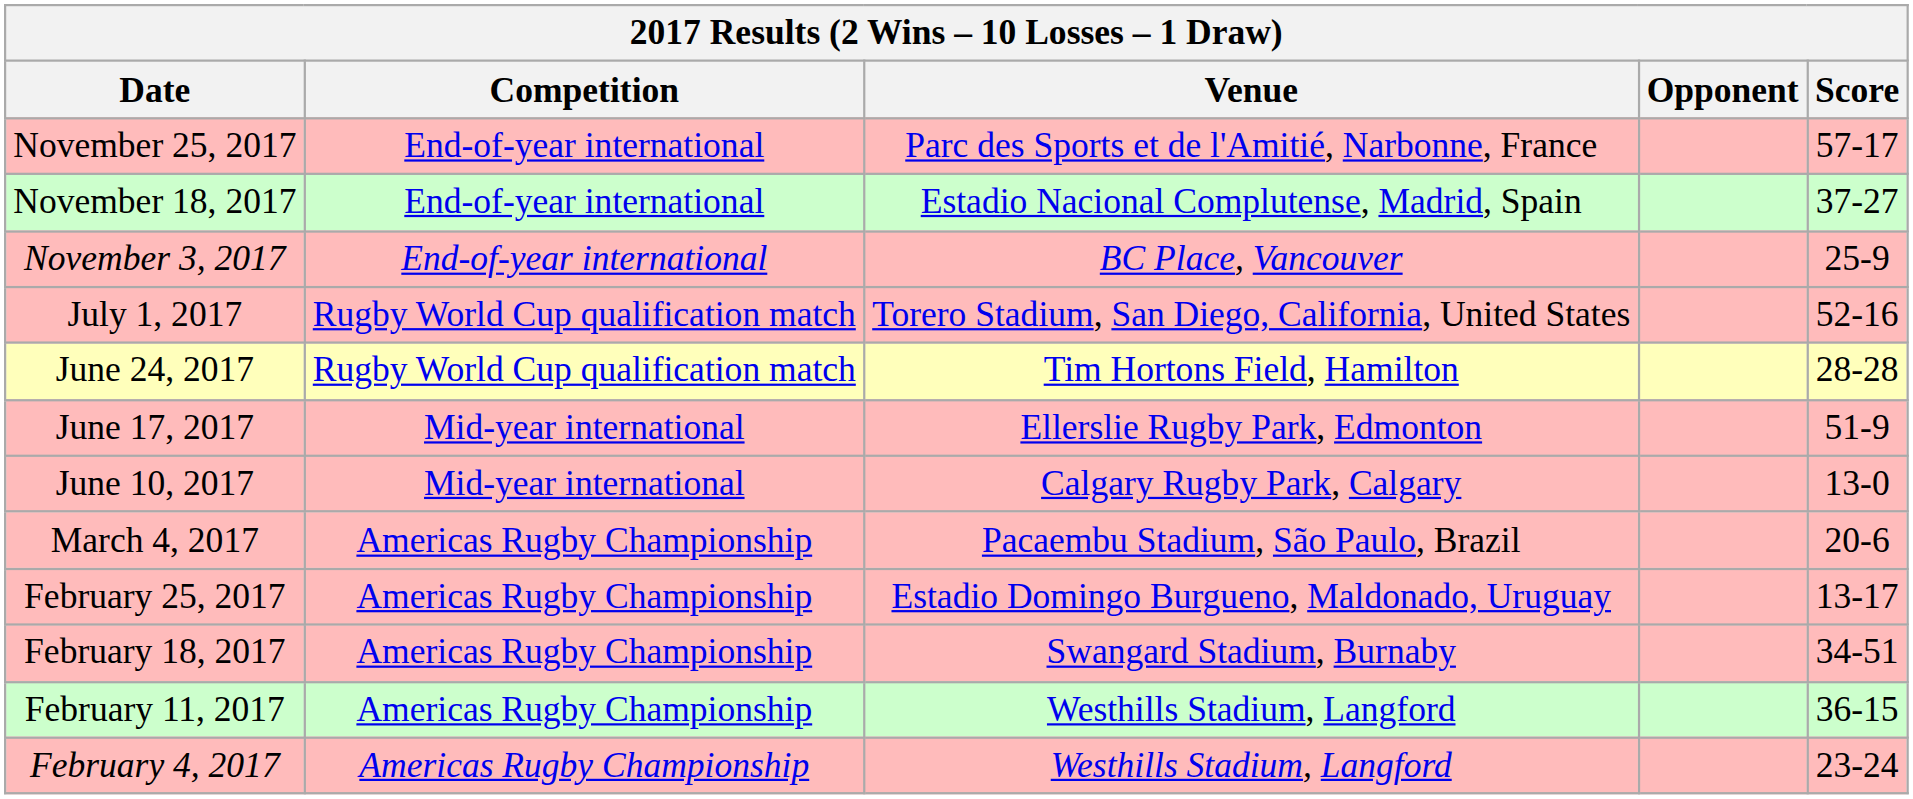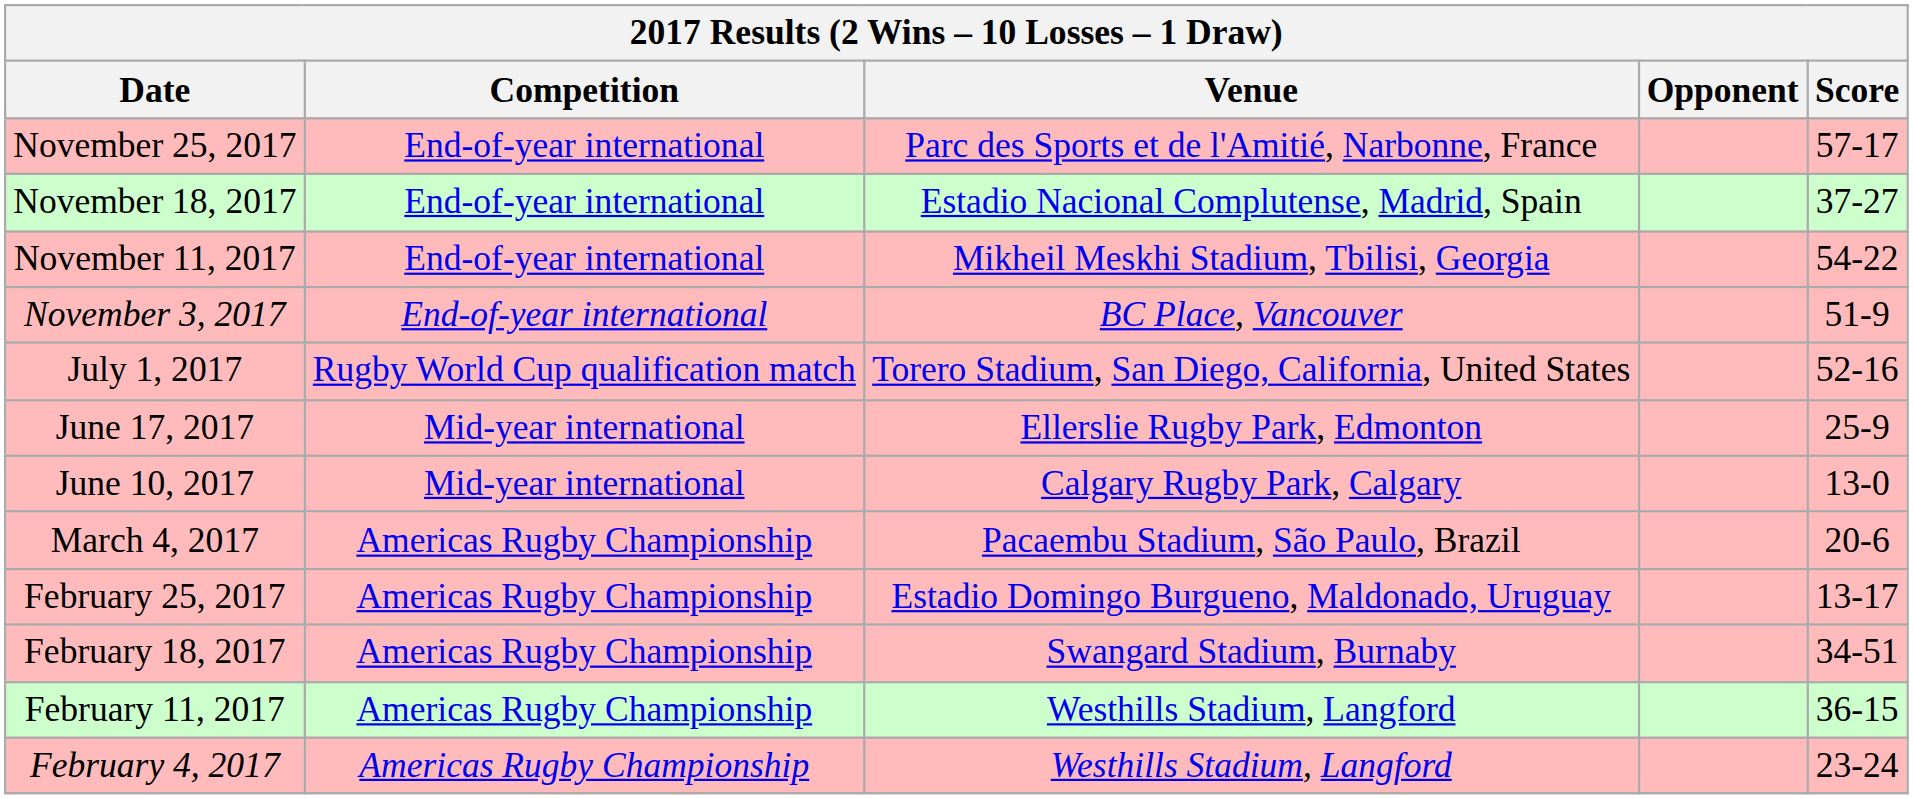+ row: November 11, 2017 | End-of-year international | Mikheil Meskhi Stadium, Tbilisi, Georgia | 54-22
November 3, 2017 | Score: 25-9 -> 51-9
- row: June 24, 2017 | Rugby World Cup qualification match | Tim Hortons Field, Hamilton | 28-28
June 17, 2017 | Score: 51-9 -> 25-9
